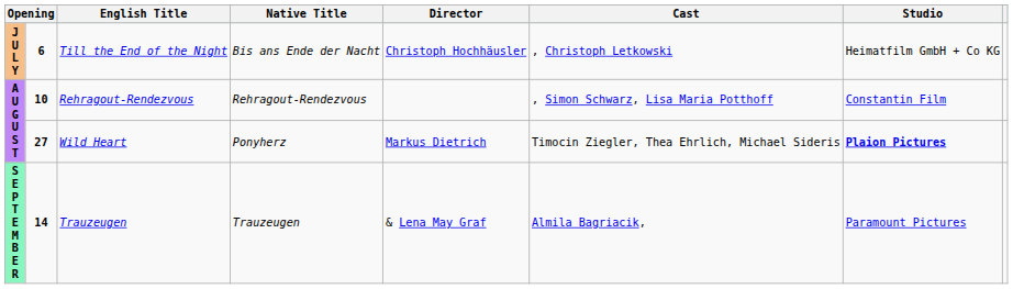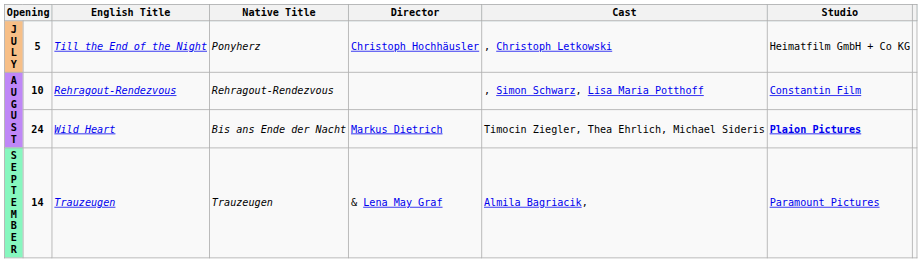Till the End of the Night | column 2: 6 -> 5
Till the End of the Night | Native Title: Bis ans Ende der Nacht -> Ponyherz
Wild Heart | column 2: 27 -> 24
Wild Heart | Native Title: Ponyherz -> Bis ans Ende der Nacht
